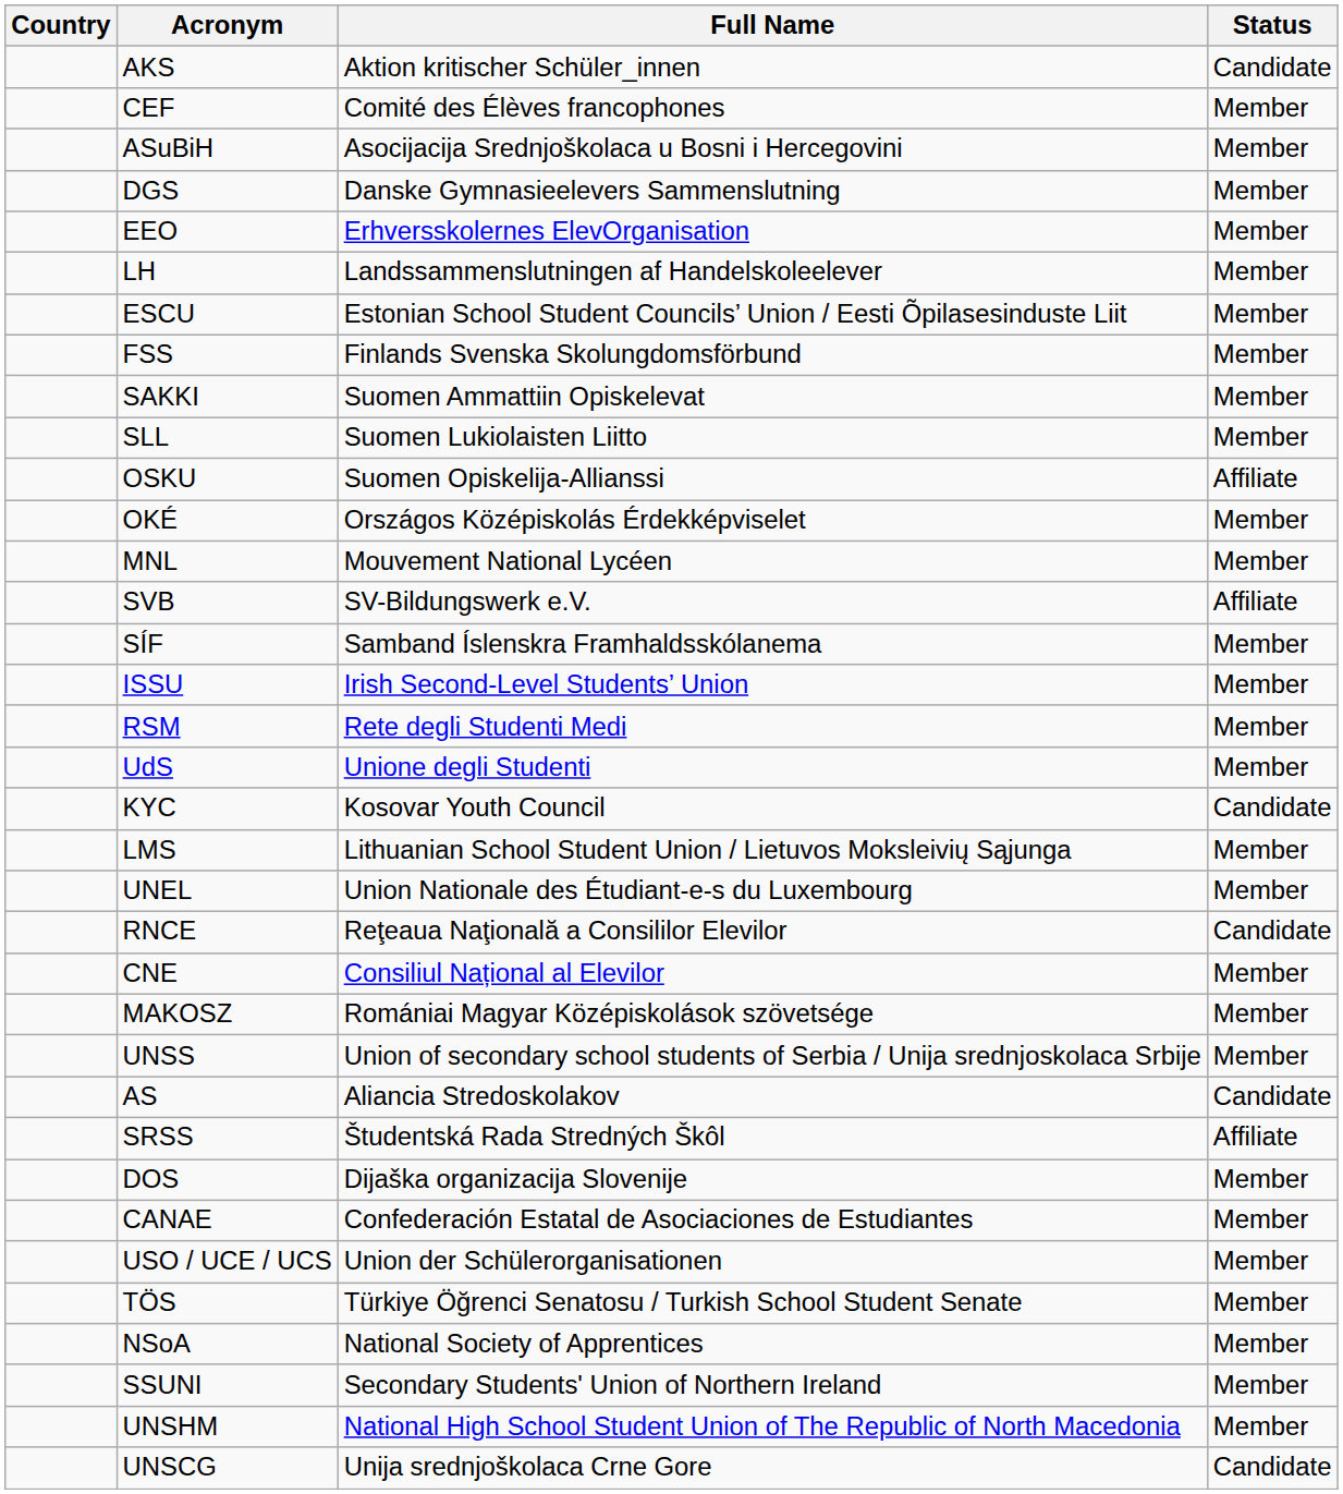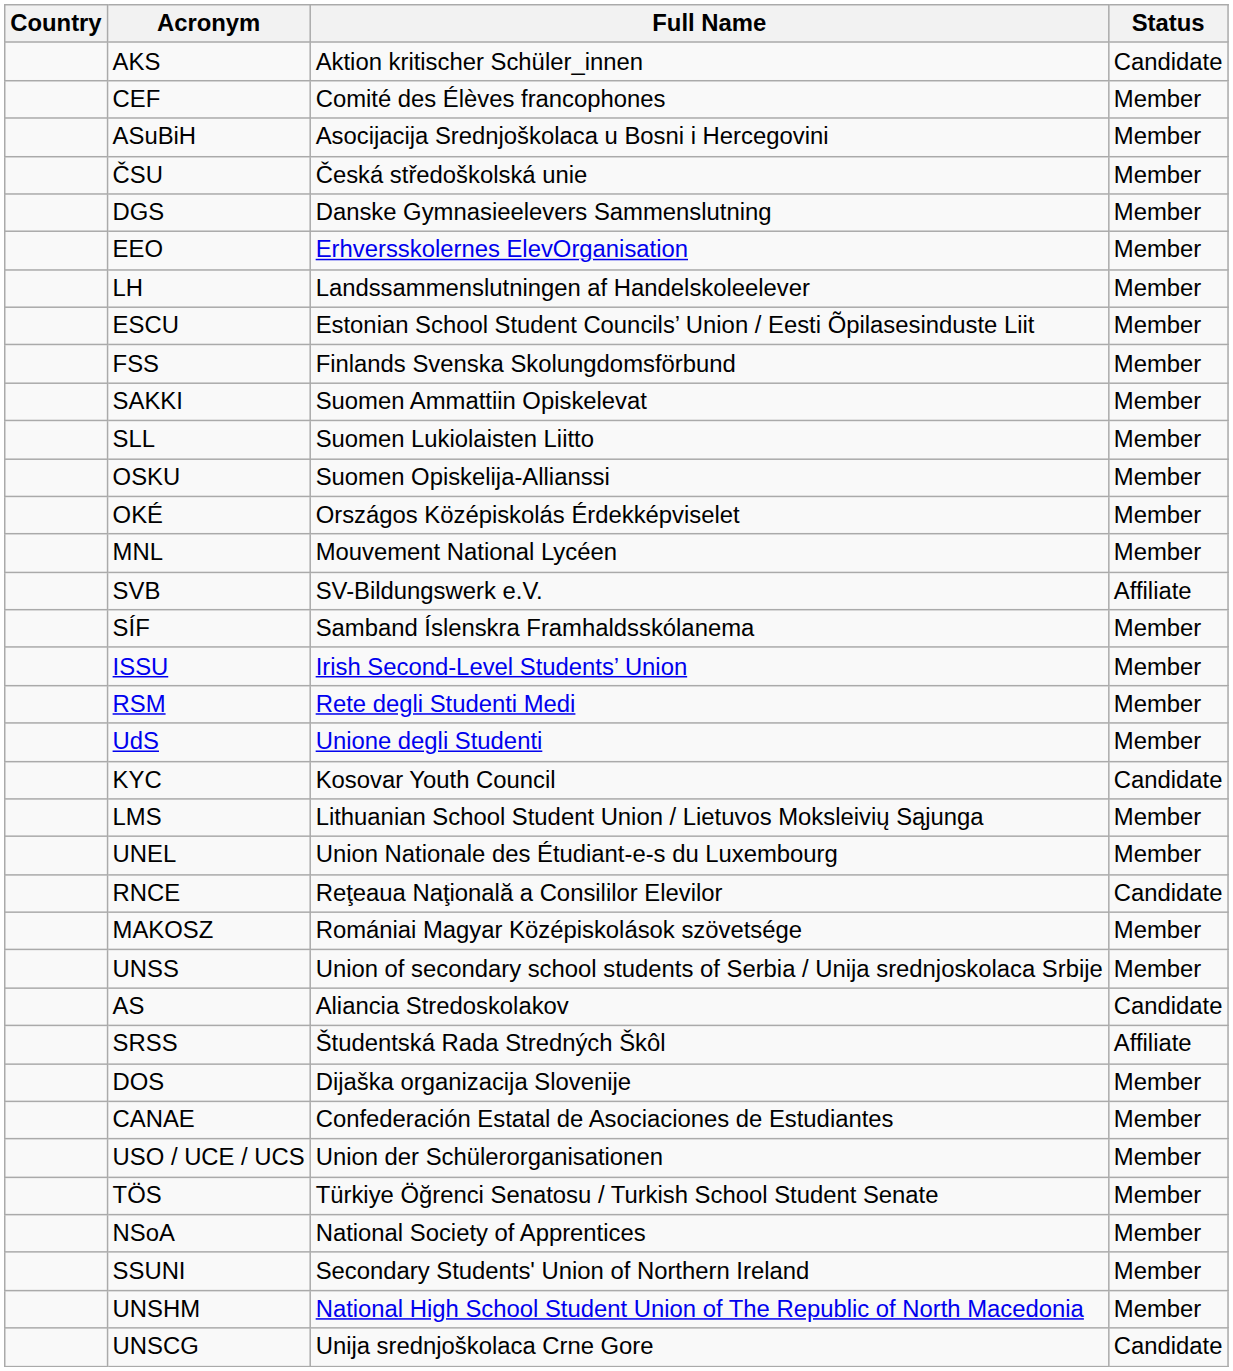+ row: ČSU | Česká středoškolská unie | Member
OSKU | Status: Affiliate -> Member
- row: CNE | Consiliul Național al Elevilor | Member
